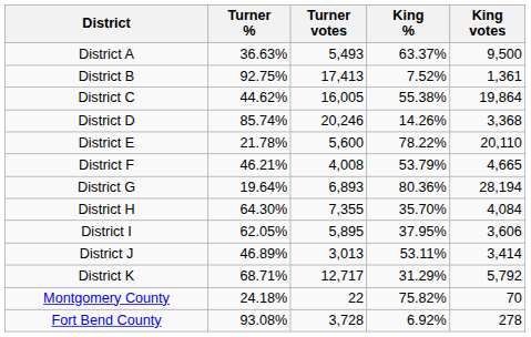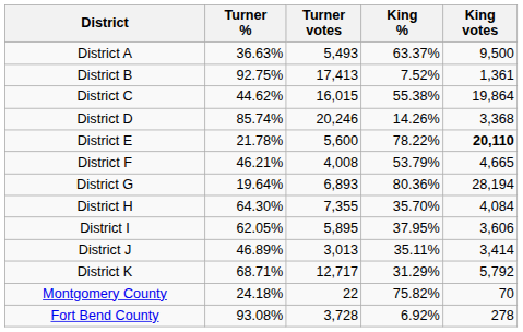District C | Turner votes: 16,005 -> 16,015
District E | King votes: normal -> bold
District J | King %: 53.11% -> 35.11%
